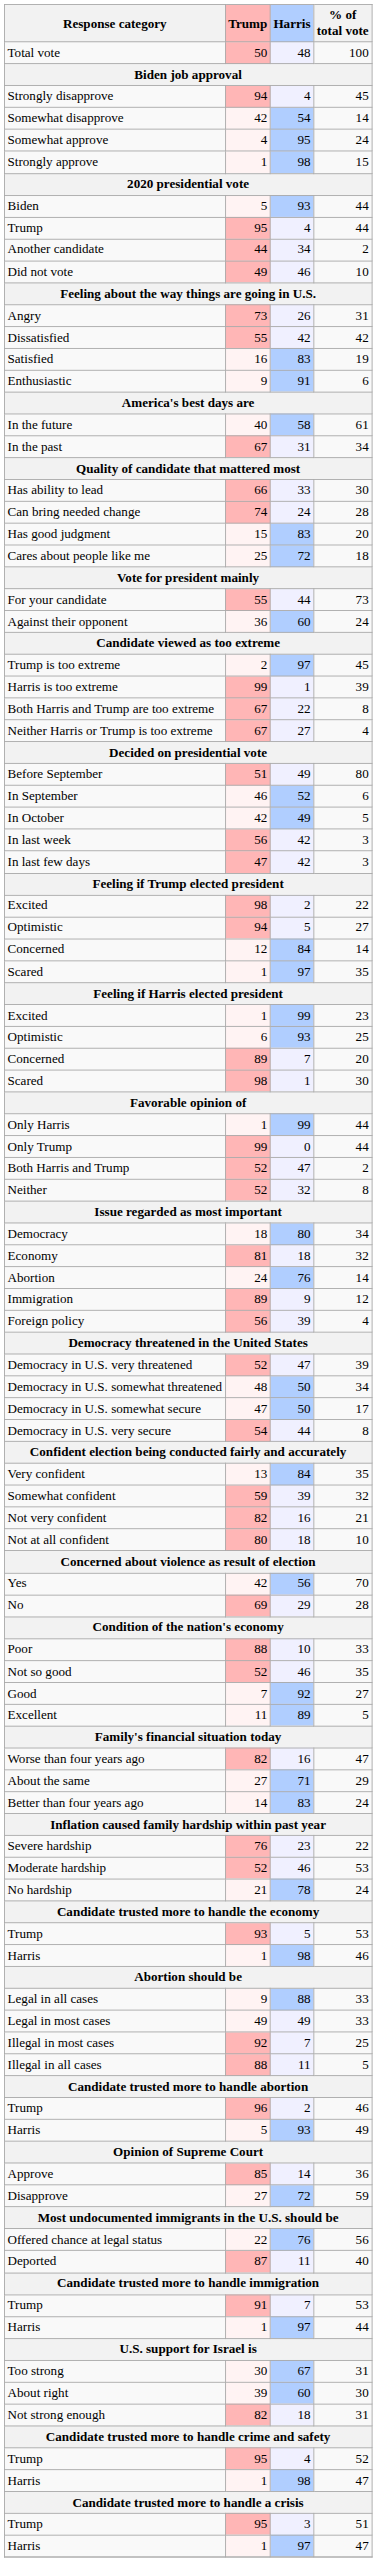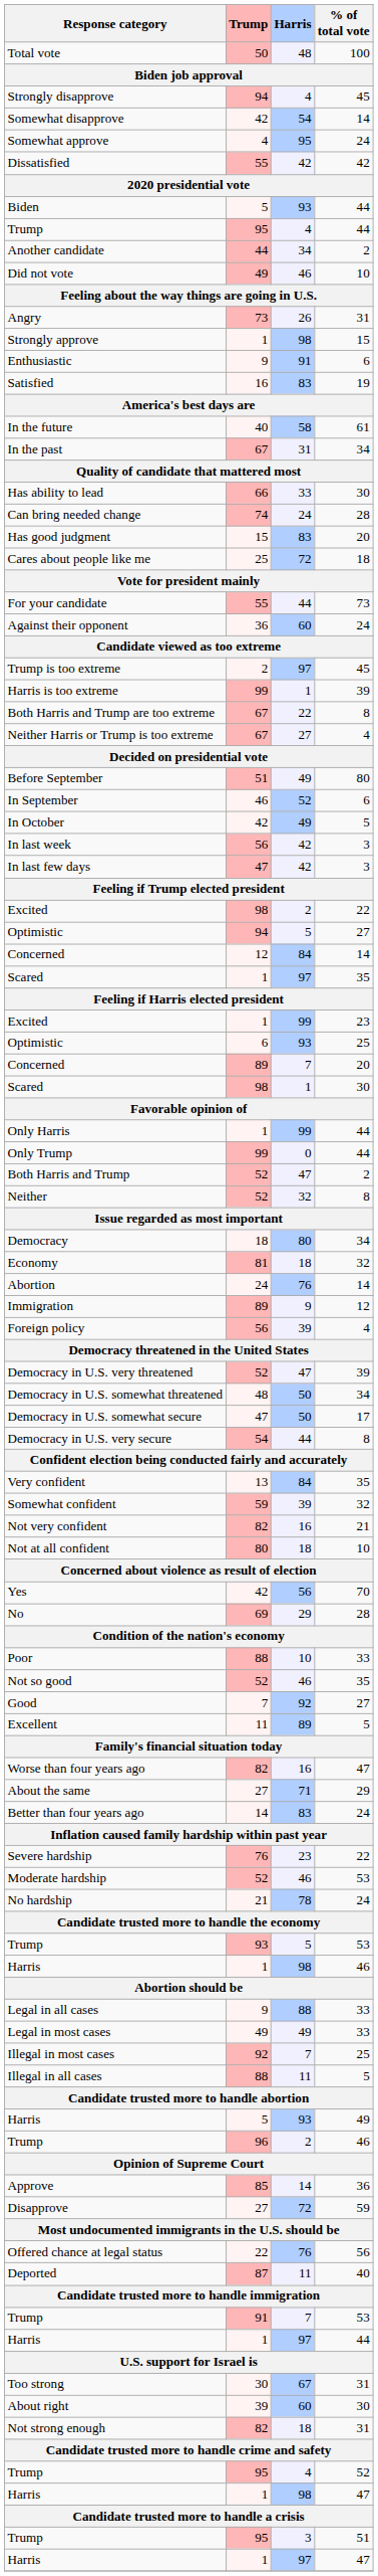rows swapped: Strongly approve <-> Dissatisfied
rows swapped: Satisfied <-> Enthusiastic
rows swapped: Trump / 46 <-> Harris / 49
